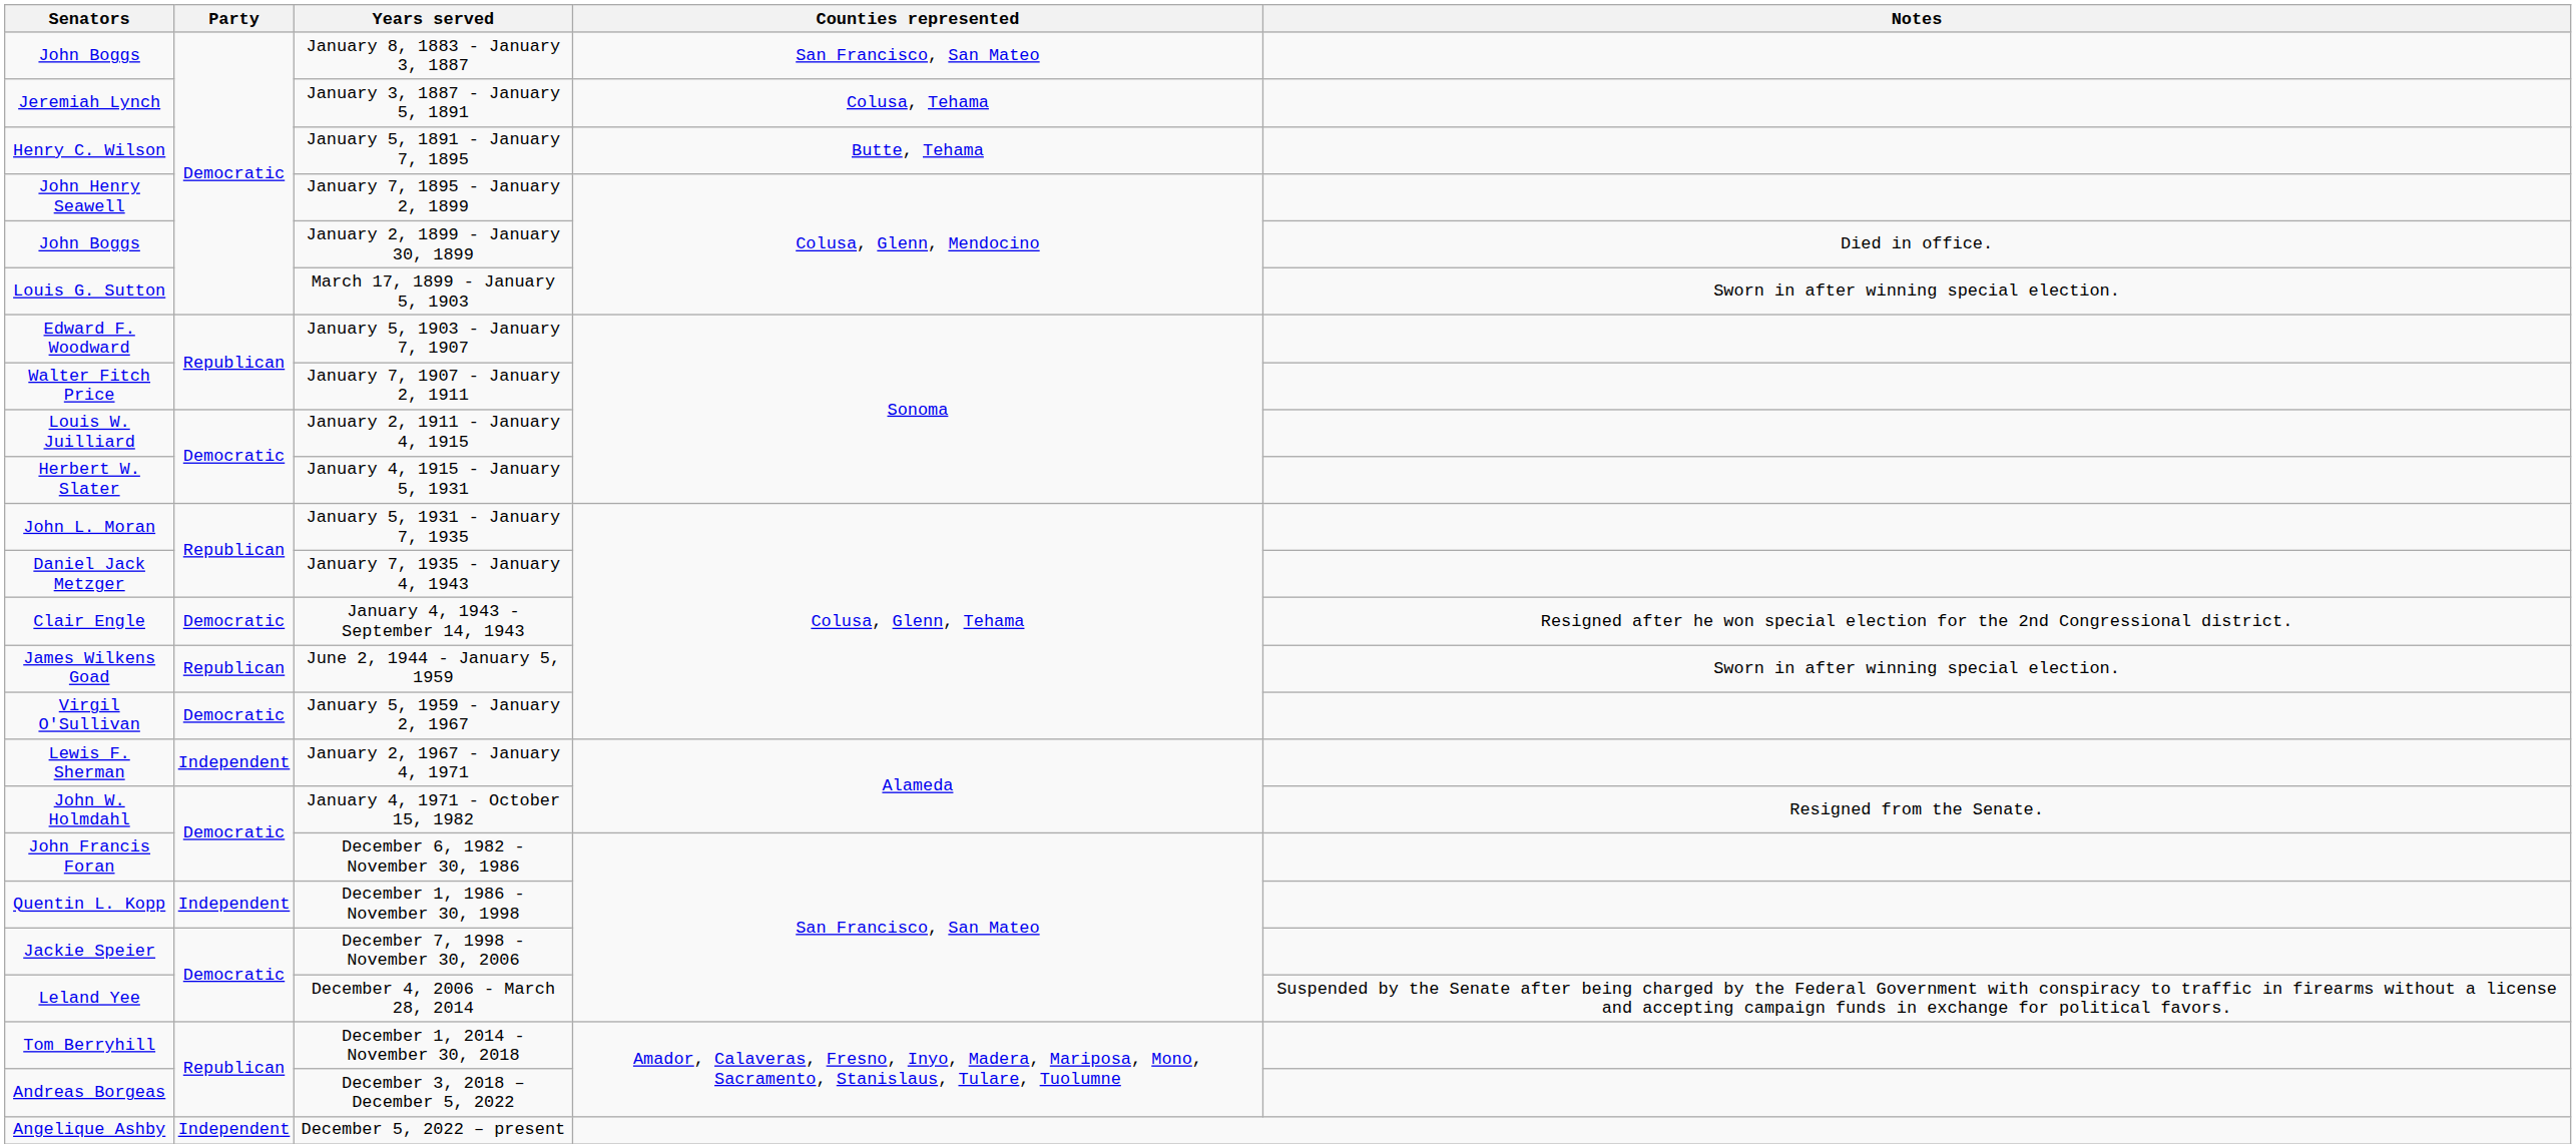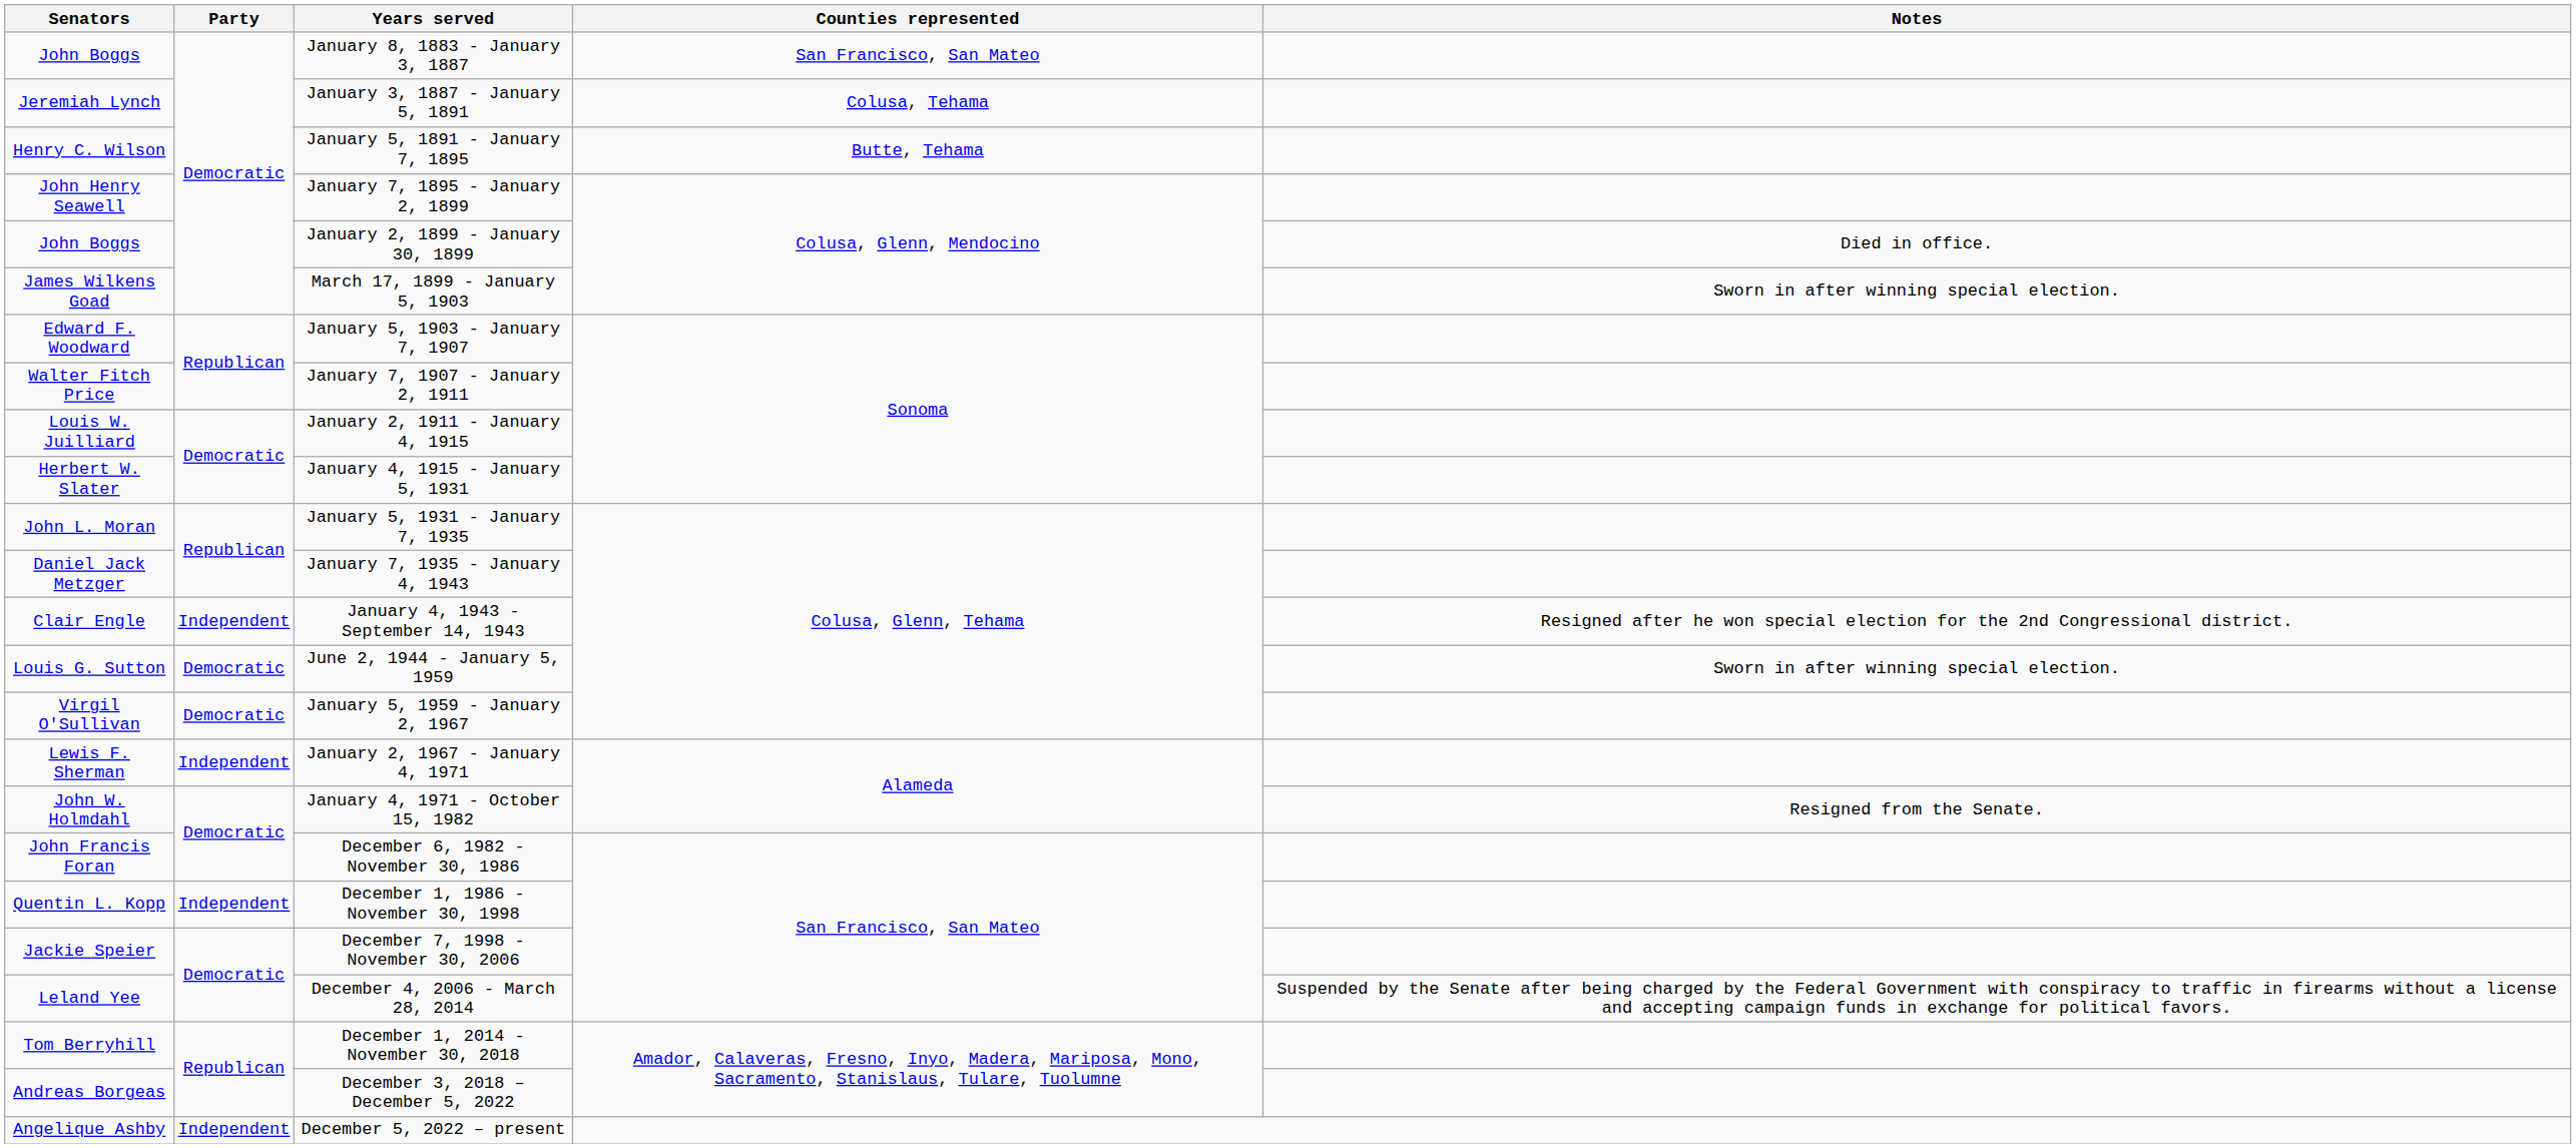March 17, 1899 - January 5, 1903 | Senators: Louis G. Sutton -> James Wilkens Goad
January 4, 1943 - September 14, 1943 | Party: Democratic -> Independent
June 2, 1944 - January 5, 1959 | Senators: James Wilkens Goad -> Louis G. Sutton
June 2, 1944 - January 5, 1959 | Party: Republican -> Democratic
